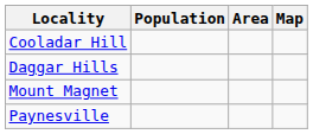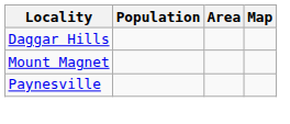- row: Cooladar Hill
